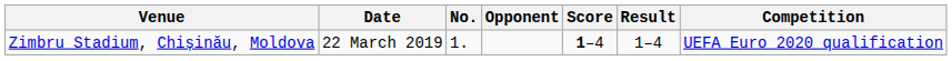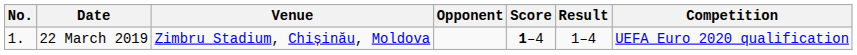columns swapped: No. <-> Venue
